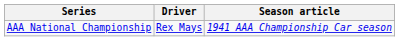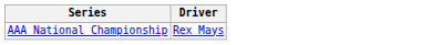- column: Season article | 1941 AAA Championship Car season
